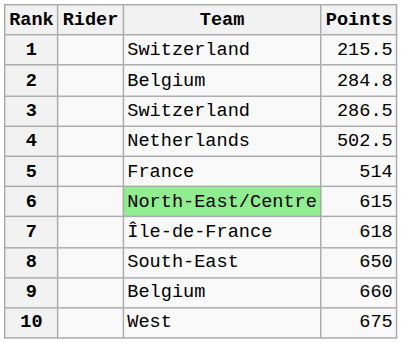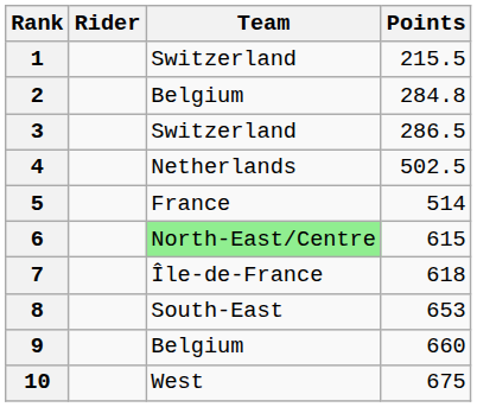8 | Points: 650 -> 653
